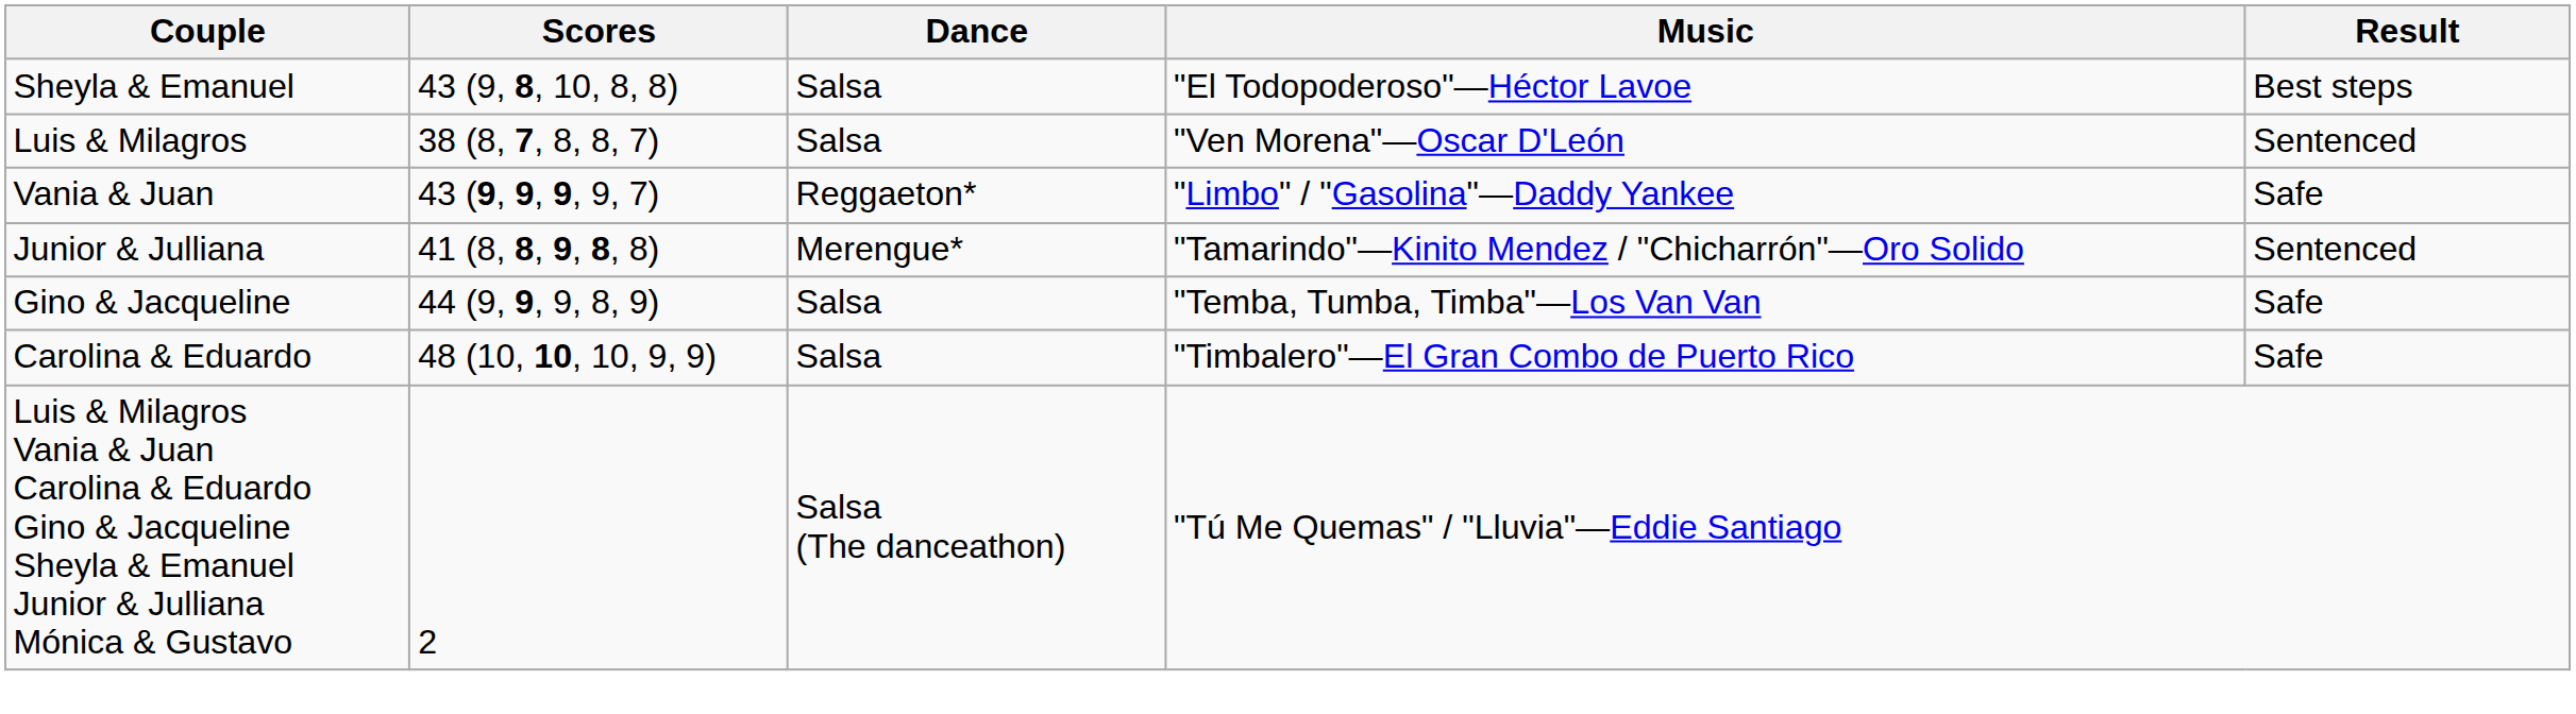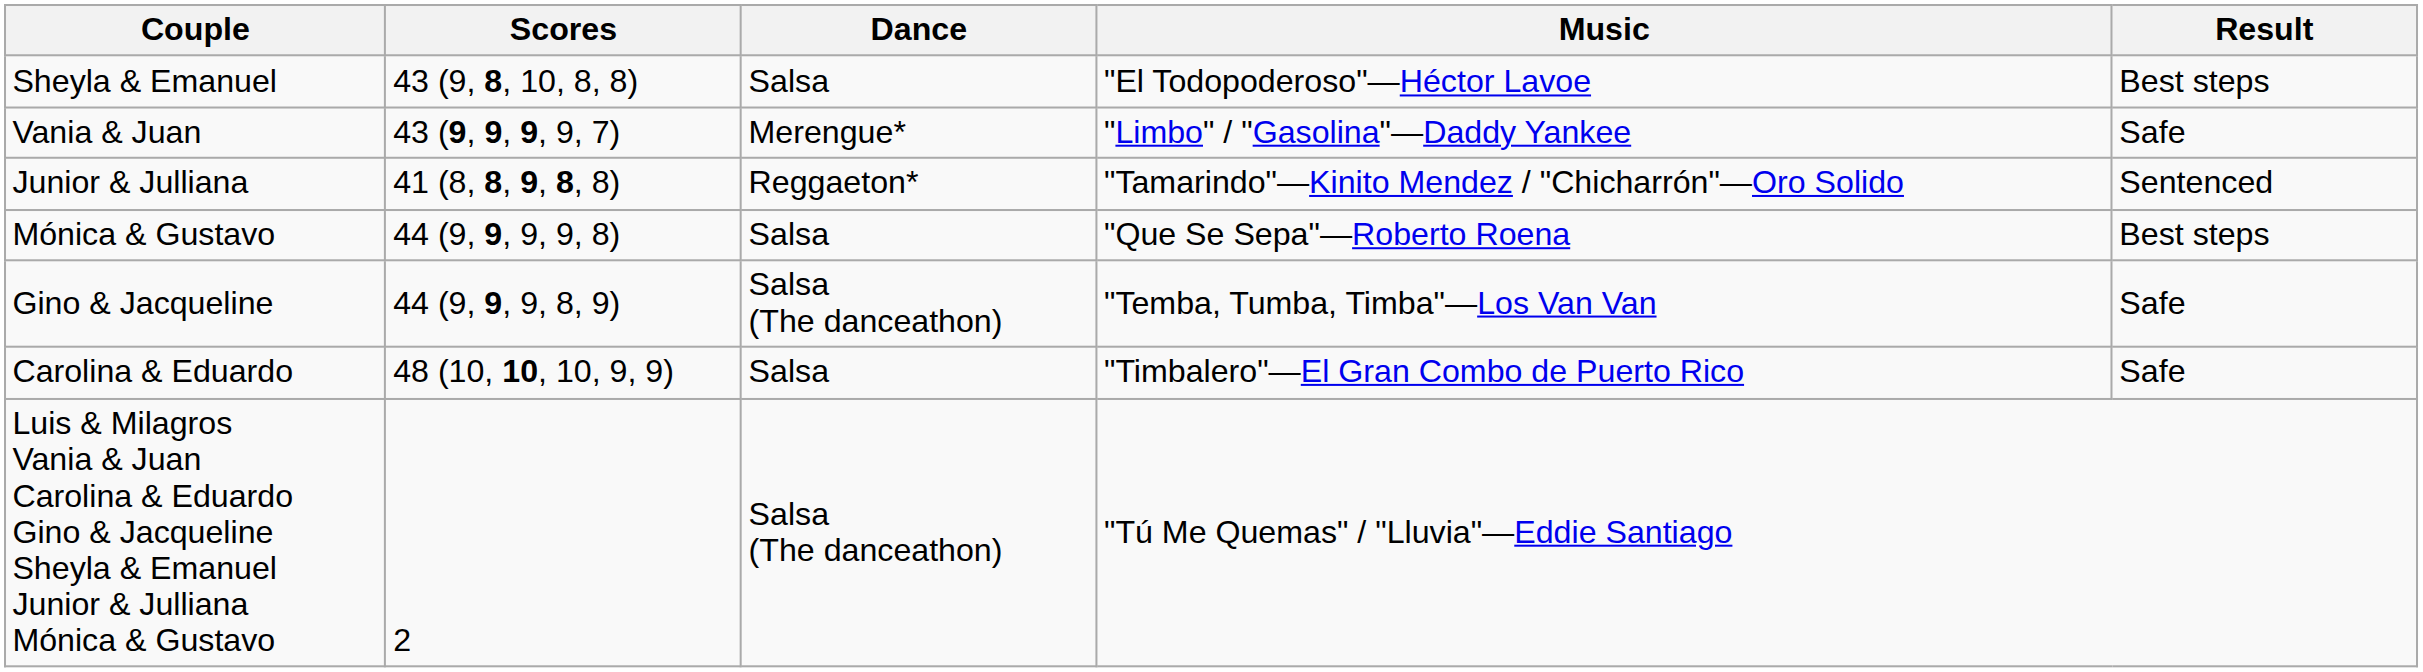- row: Luis & Milagros | 38 (8, 7, 8, 8, 7) | Salsa | "Ven Morena"—Oscar D'León | Sentenced
Vania & Juan | Dance: Reggaeton* -> Merengue*
Junior & Julliana | Dance: Merengue* -> Reggaeton*
+ row: Mónica & Gustavo | 44 (9, 9, 9, 9, 8) | Salsa | "Que Se Sepa"—Roberto Roena | Best steps
Gino & Jacqueline | Dance: Salsa -> Salsa (The danceathon)
